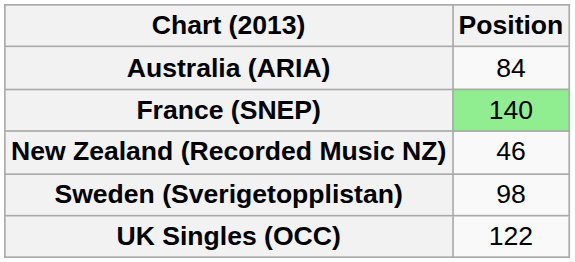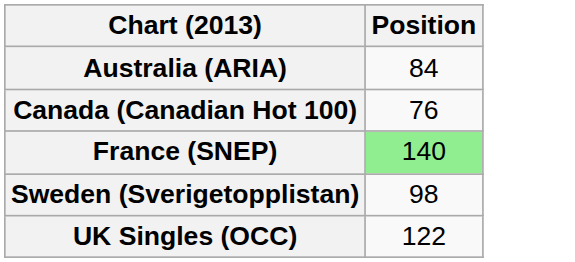+ row: Canada (Canadian Hot 100) | 76
- row: New Zealand (Recorded Music NZ) | 46
